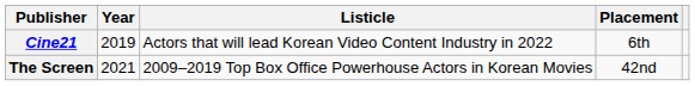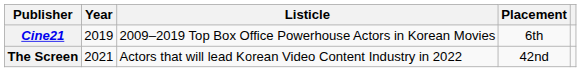Cine21 | Listicle: Actors that will lead Korean Video Content Industry in 2022 -> 2009–2019 Top Box Office Powerhouse Actors in Korean Movies
The Screen | Listicle: 2009–2019 Top Box Office Powerhouse Actors in Korean Movies -> Actors that will lead Korean Video Content Industry in 2022
